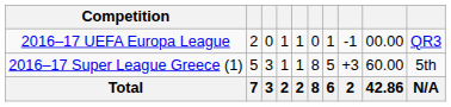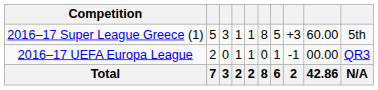rows swapped: 2016–17 Super League Greece (1) <-> 2016–17 UEFA Europa League
